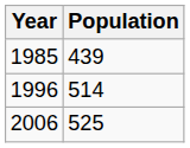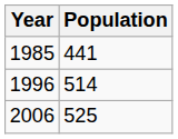1985 | Population: 439 -> 441
